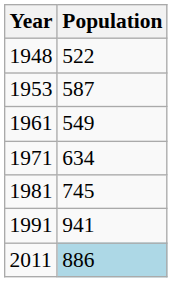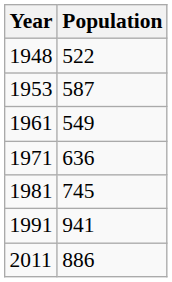1971 | Population: 634 -> 636
2011 | Population: lightblue background -> no background
